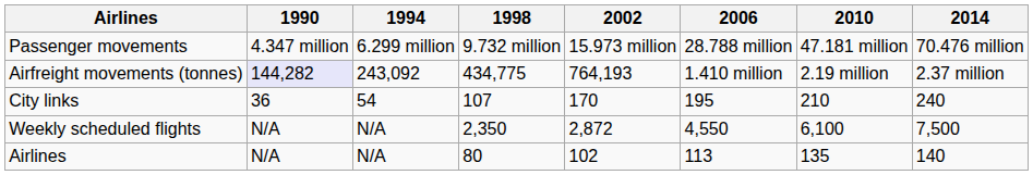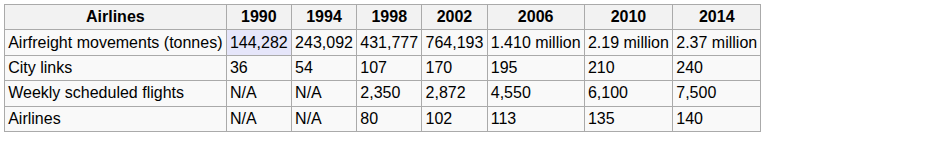- row: Passenger movements | 4.347 million | 6.299 million | 9.732 million | 15.973 million | 28.788 million | 47.181 million | 70.476 million
Airfreight movements (tonnes) | 1998: 434,775 -> 431,777
